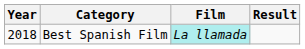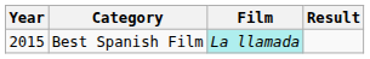Best Spanish Film | Year: 2018 -> 2015
